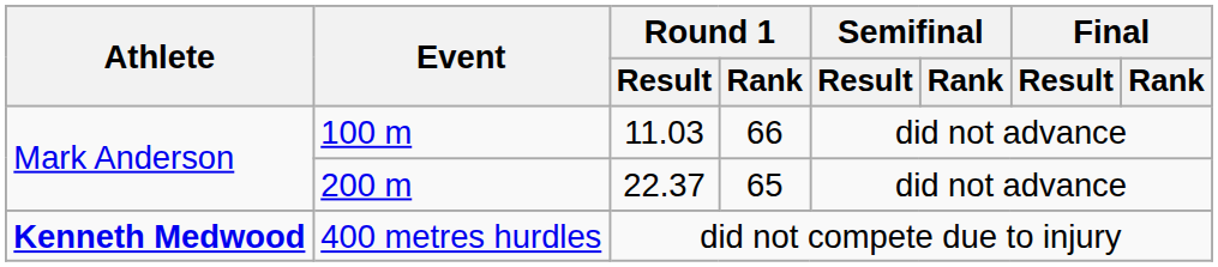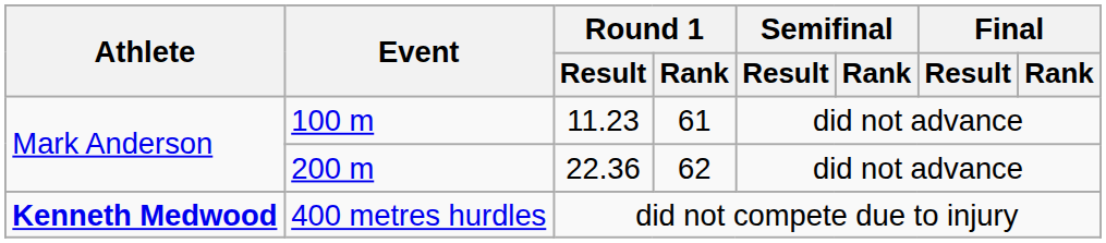100 m | Round 1 / Result: 11.03 -> 11.23
100 m | Round 1 / Rank: 66 -> 61
200 m | Round 1 / Result: 22.37 -> 22.36
200 m | Round 1 / Rank: 65 -> 62
